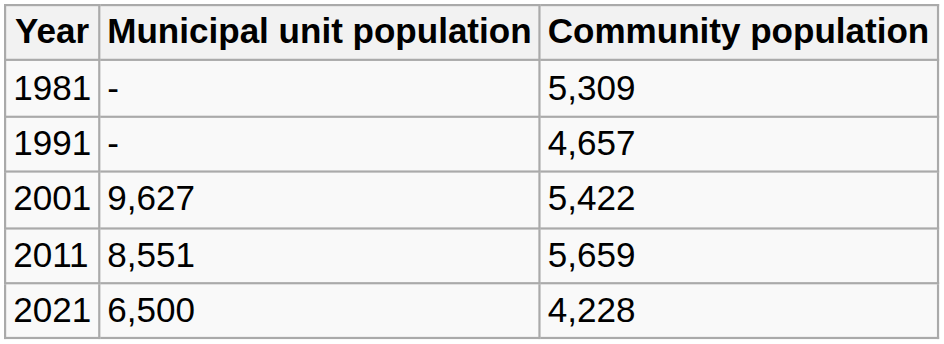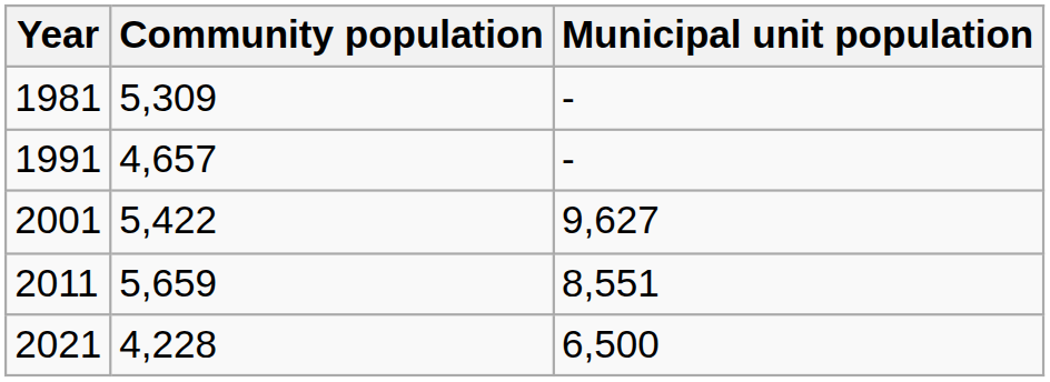columns swapped: Community population <-> Municipal unit population
